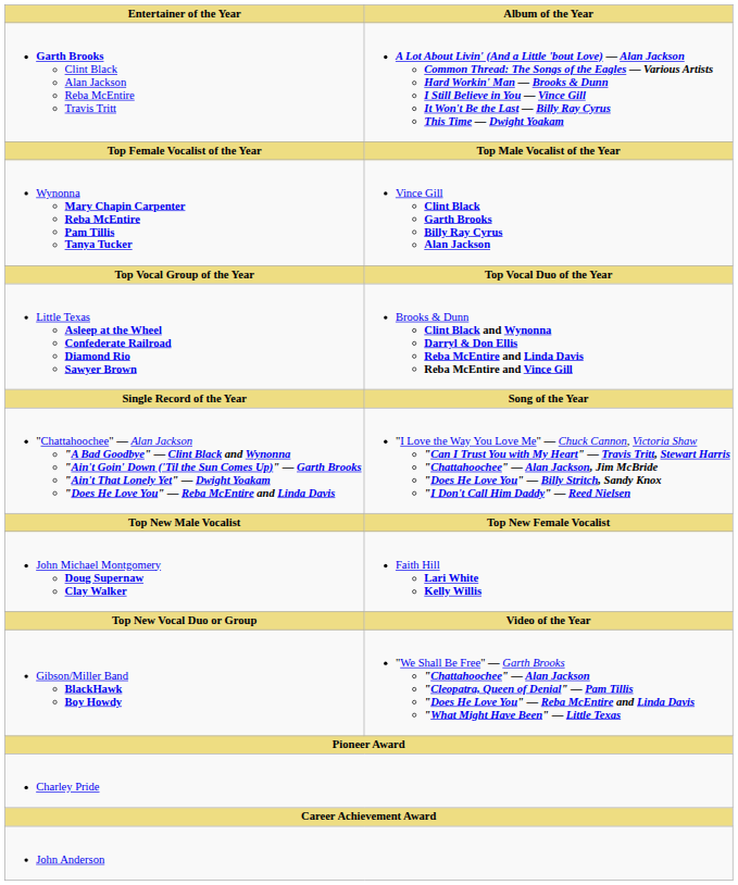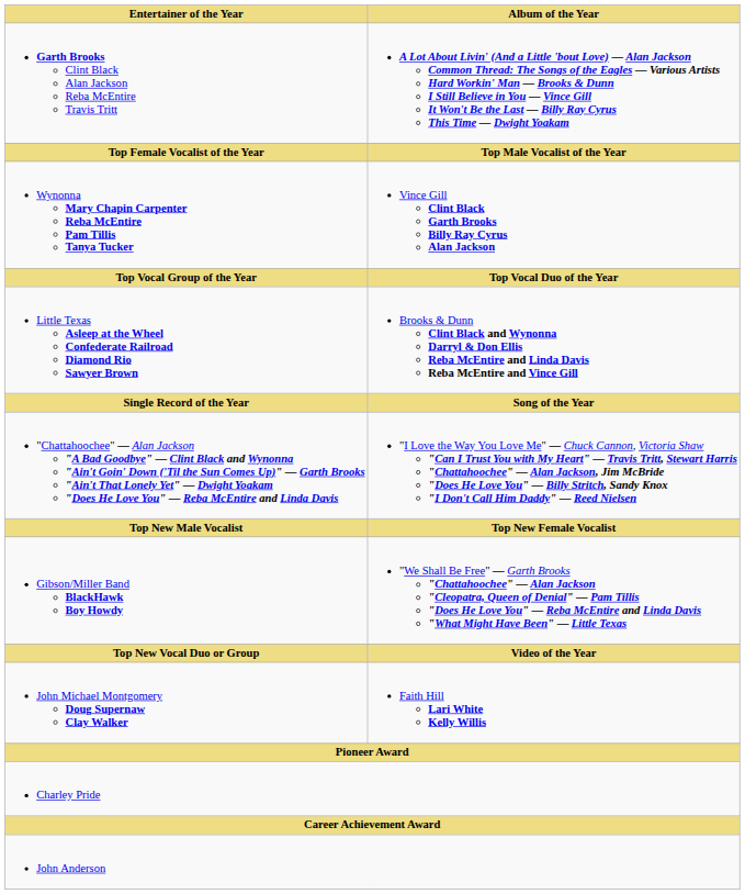rows swapped: John Michael Montgomery Doug Supernaw Clay Walker <-> Gibson/Miller Band BlackHawk Boy Howdy
